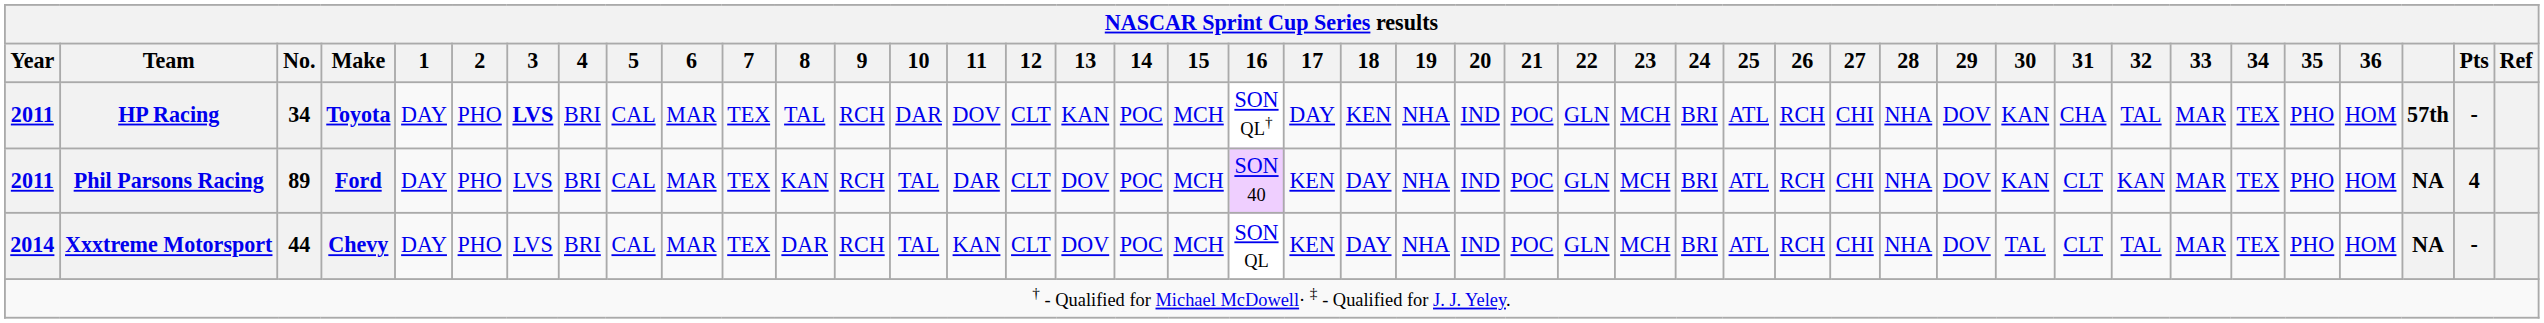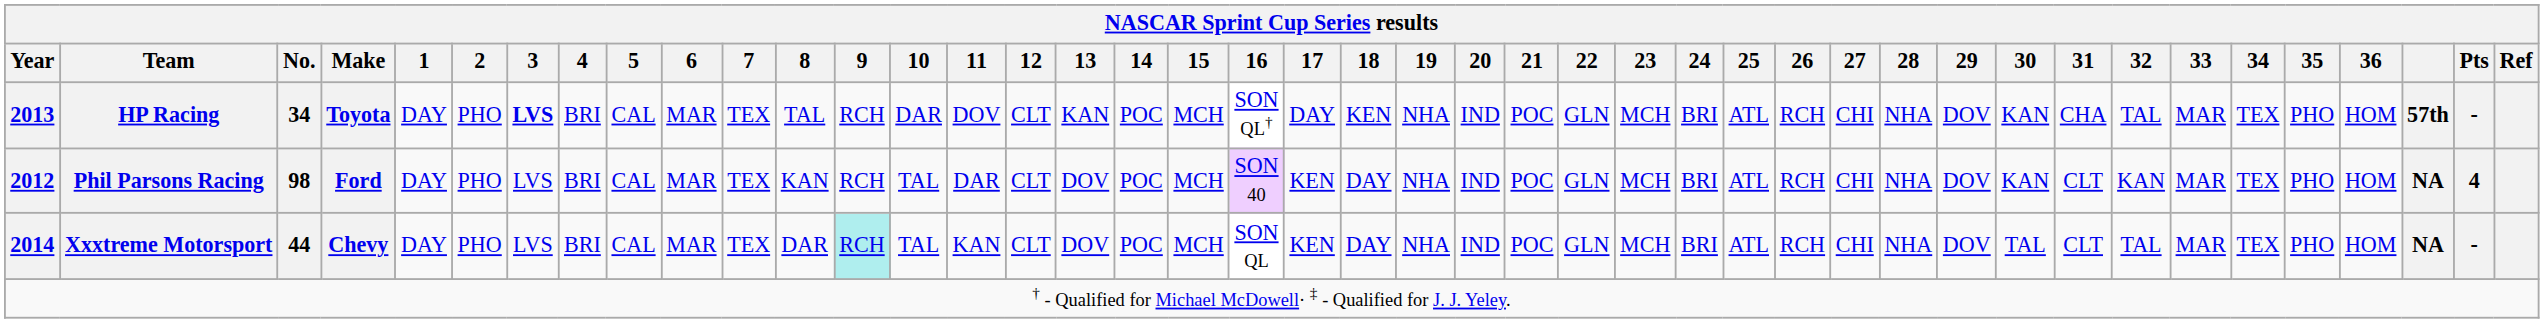HP Racing | Year: 2011 -> 2013
Phil Parsons Racing | Year: 2011 -> 2012
Phil Parsons Racing | No.: 89 -> 98
Xxxtreme Motorsport | 9: no background -> paleturquoise background
